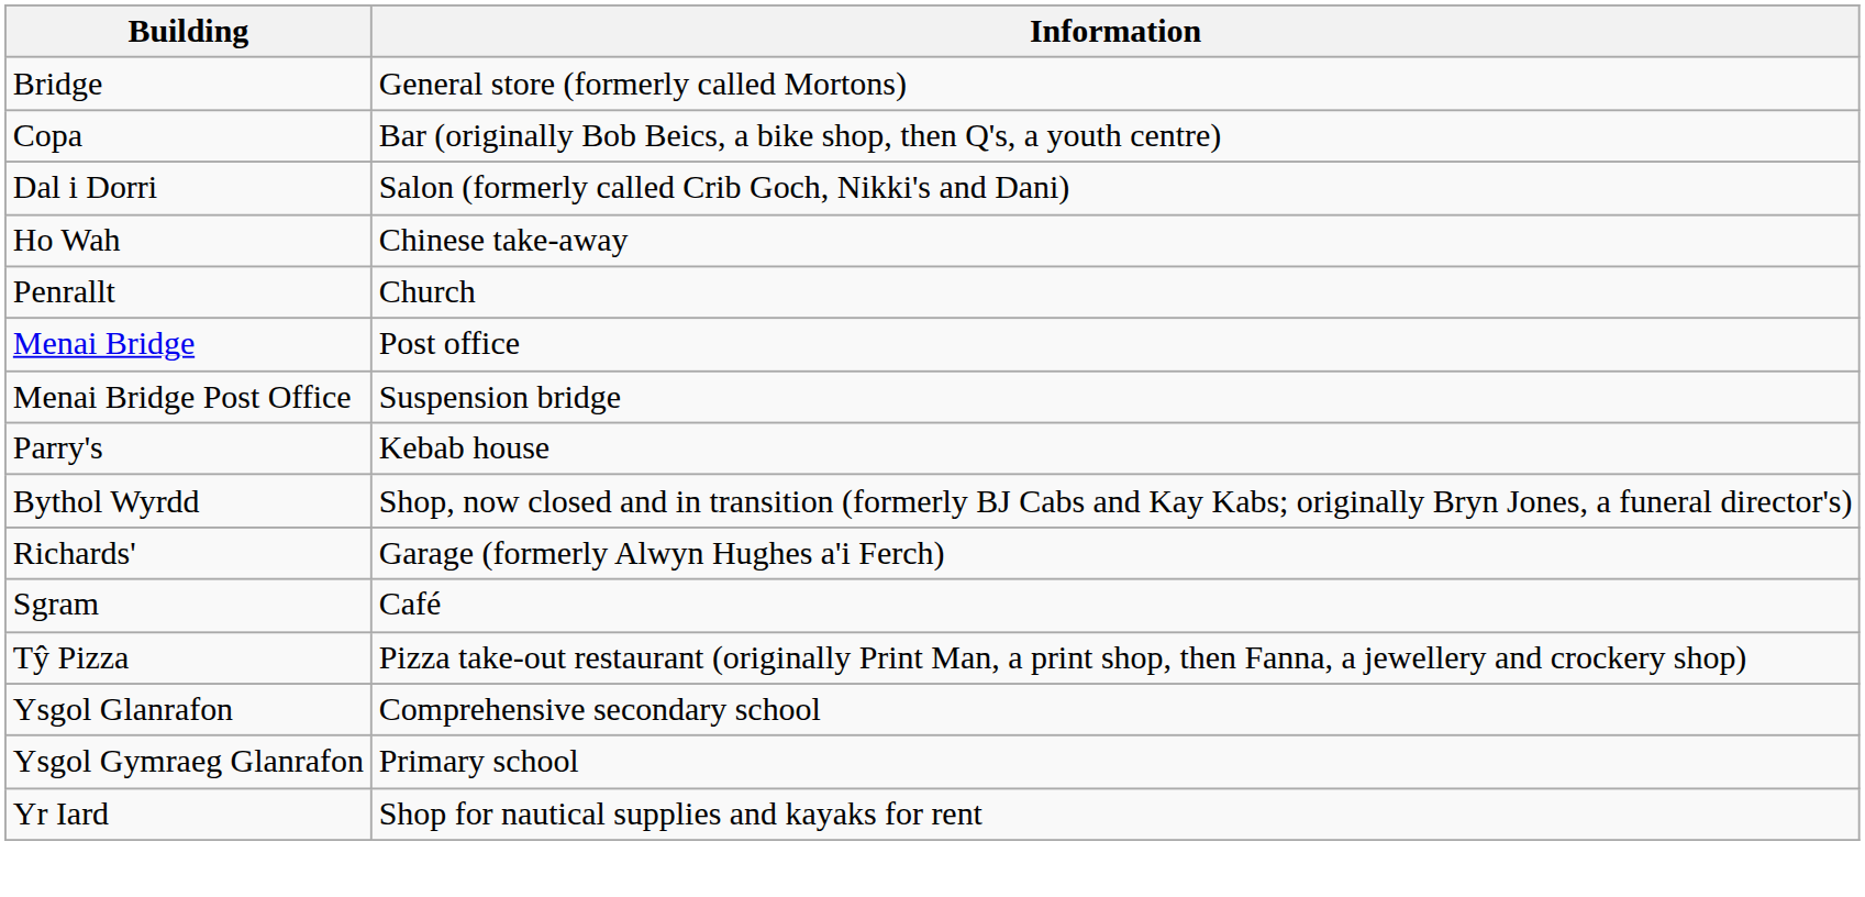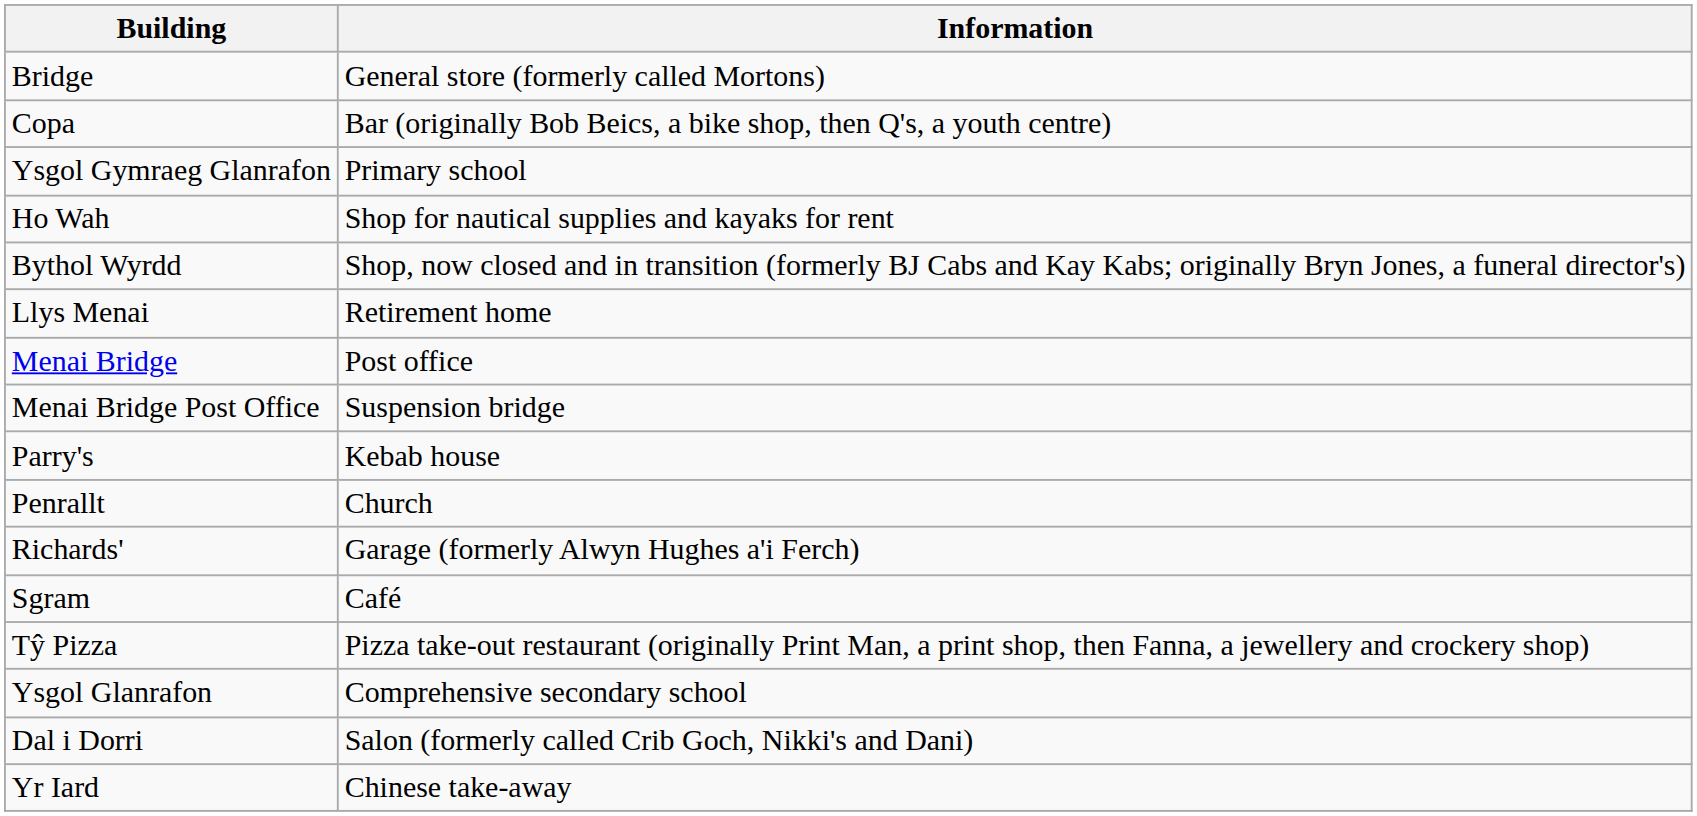rows swapped: Dal i Dorri <-> Ysgol Gymraeg Glanrafon
Ho Wah | Information: Chinese take-away -> Shop for nautical supplies and kayaks for rent
rows swapped: Bythol Wyrdd <-> Penrallt
+ row: Llys Menai | Retirement home
Yr Iard | Information: Shop for nautical supplies and kayaks for rent -> Chinese take-away
